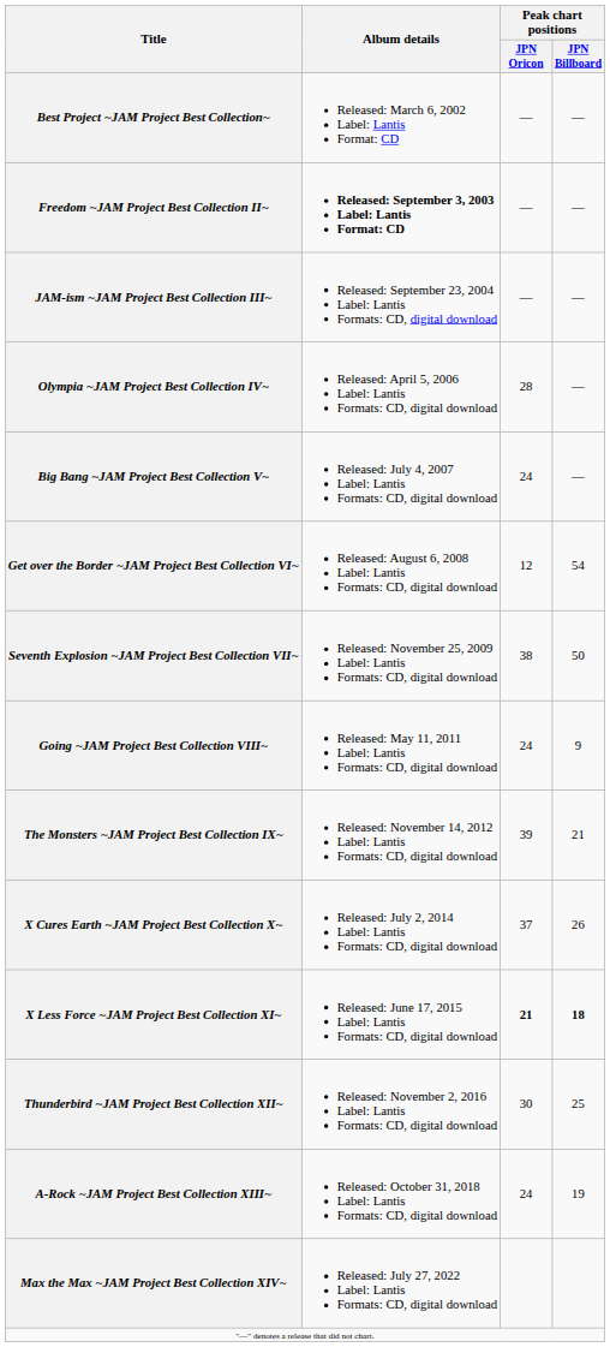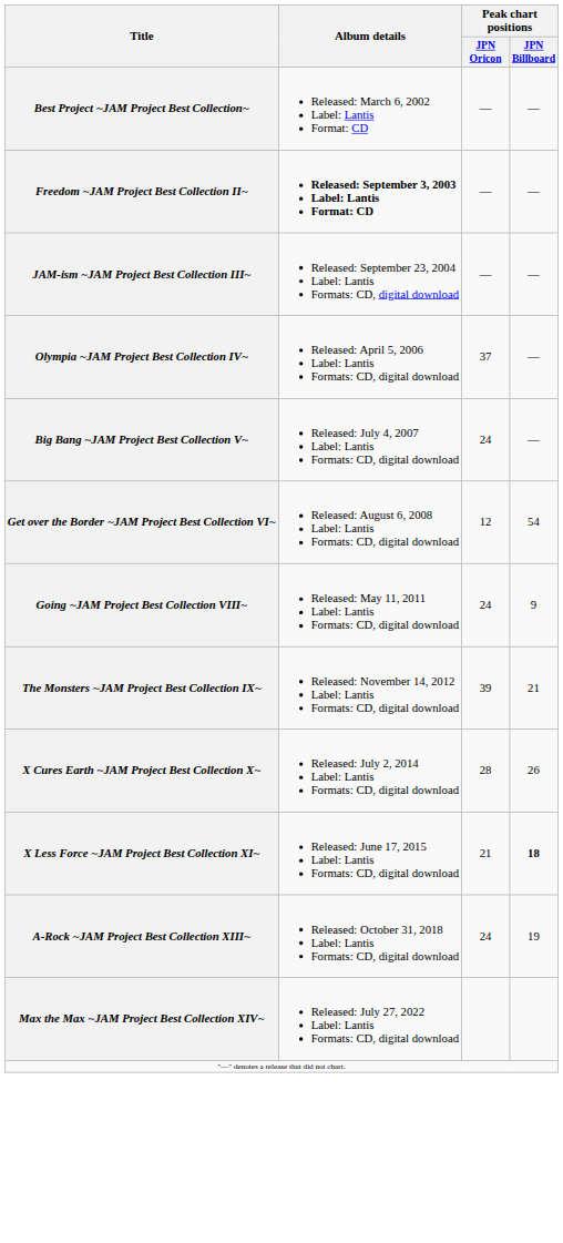Olympia ~JAM Project Best Collection IV~ | Peak chart positions / JPN Oricon: 28 -> 37
- row: Seventh Explosion ~JAM Project Best Collection VII~ | Released: November 25, 2009 Label: Lantis Formats: CD, digital download | 38 | 50
X Cures Earth ~JAM Project Best Collection X~ | Peak chart positions / JPN Oricon: 37 -> 28
X Less Force ~JAM Project Best Collection XI~ | Peak chart positions / JPN Oricon: bold -> normal
- row: Thunderbird ~JAM Project Best Collection XII~ | Released: November 2, 2016 Label: Lantis Formats: CD, digital download | 30 | 25
